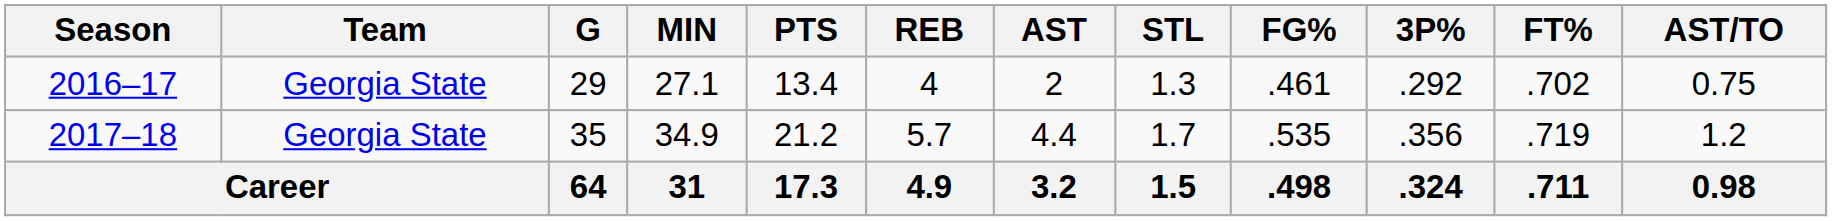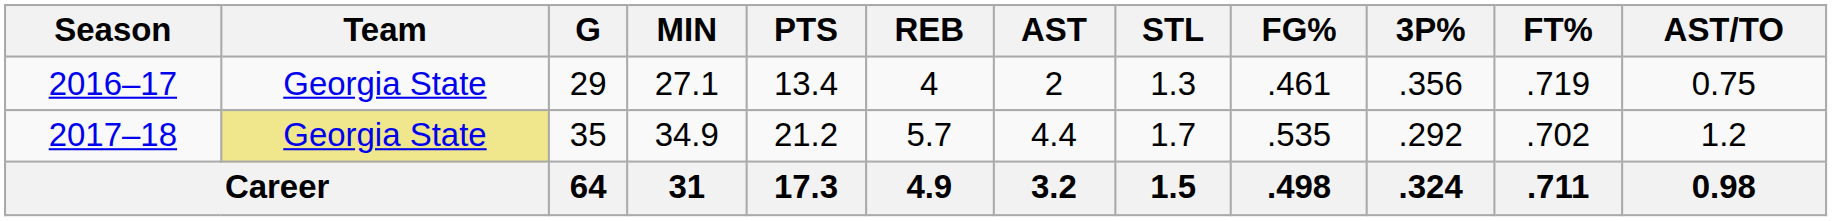2016–17 | 3P%: .292 -> .356
2016–17 | FT%: .702 -> .719
2017–18 | Team: no background -> khaki background
2017–18 | 3P%: .356 -> .292
2017–18 | FT%: .719 -> .702
